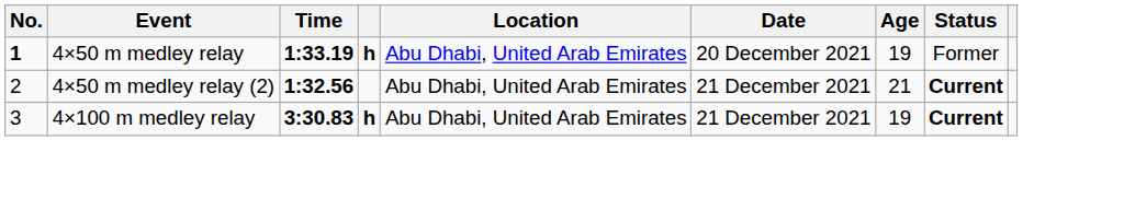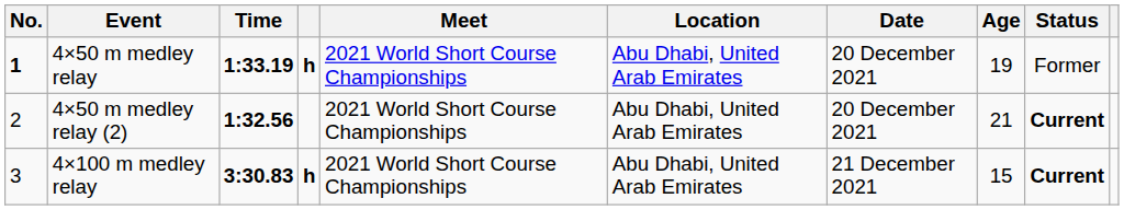+ column: Meet | 2021 World Short Course Championships | 2021 World Short Course Championships | 2021 World Short Course Championships
4×50 m medley relay (2) | Date: 21 December 2021 -> 20 December 2021
4×100 m medley relay | Age: 19 -> 15
